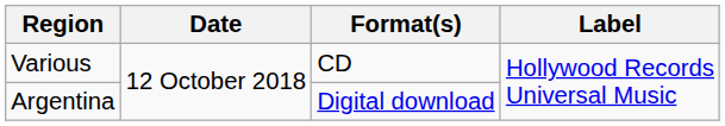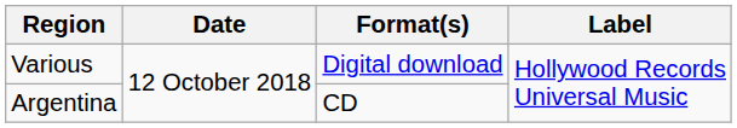Various | Format(s): CD -> Digital download
Argentina | Format(s): Digital download -> CD
